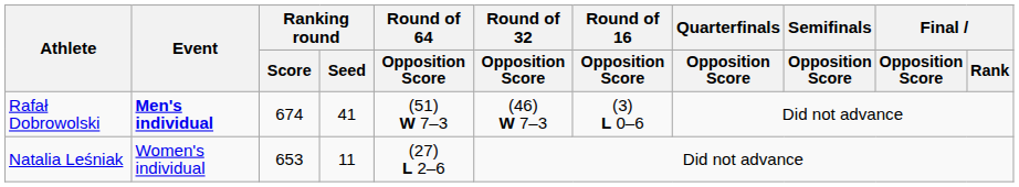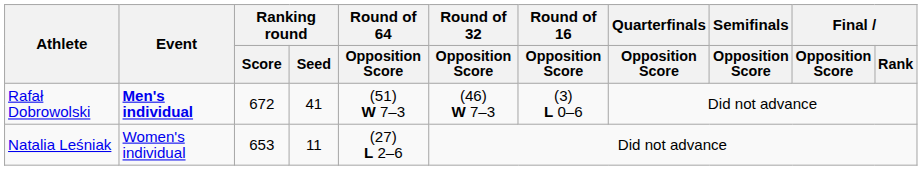Rafał Dobrowolski | Ranking round / Score: 674 -> 672
